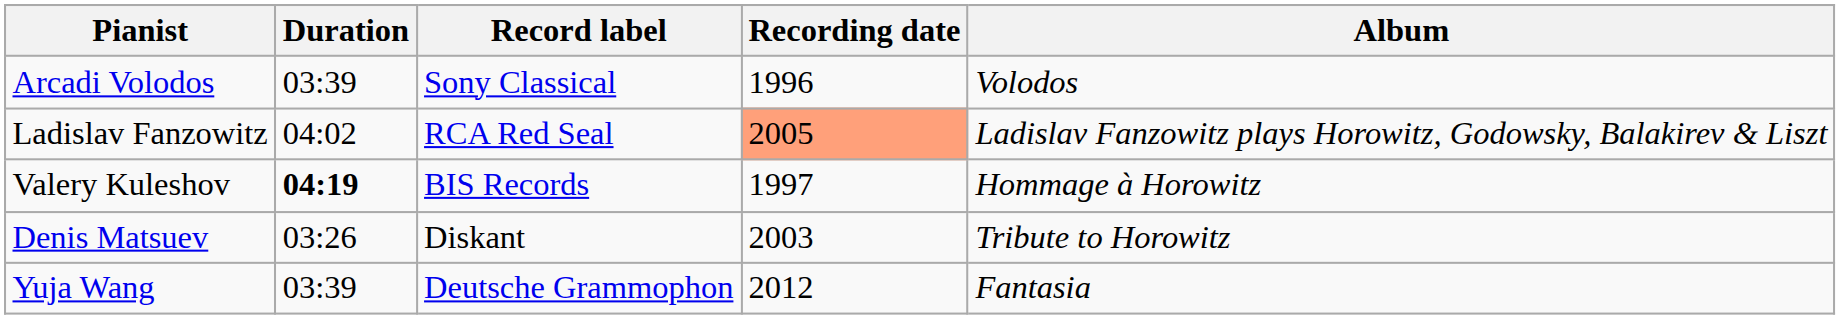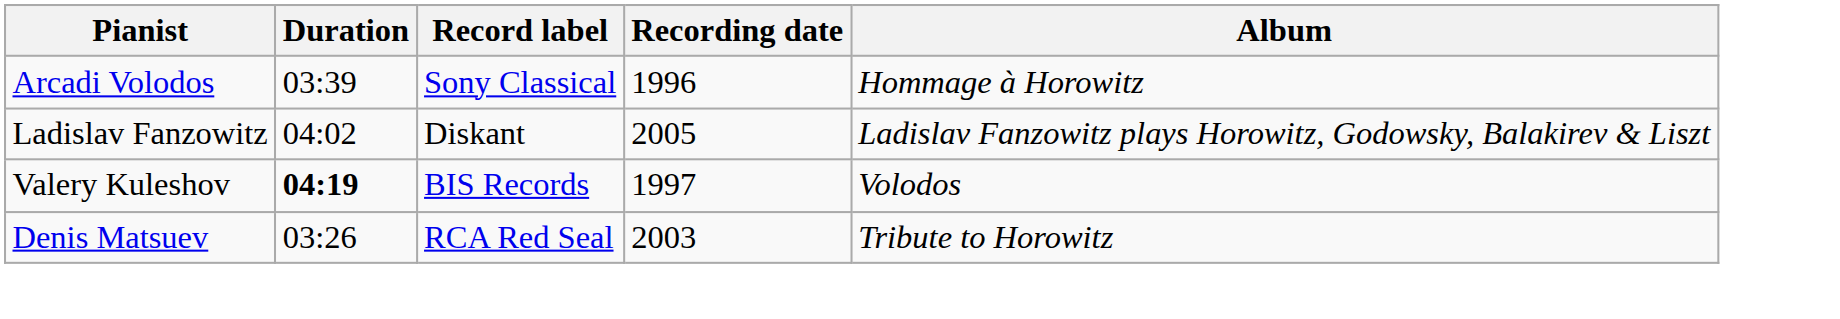Arcadi Volodos | Album: Volodos -> Hommage à Horowitz
Ladislav Fanzowitz | Record label: RCA Red Seal -> Diskant
Ladislav Fanzowitz | Recording date: lightsalmon background -> no background
Valery Kuleshov | Album: Hommage à Horowitz -> Volodos
Denis Matsuev | Record label: Diskant -> RCA Red Seal
- row: Yuja Wang | 03:39 | Deutsche Grammophon | 2012 | Fantasia
